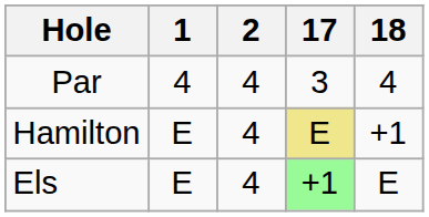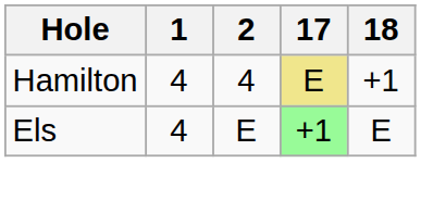- row: Par | 4 | 4 | 3 | 4
Hamilton | 1: E -> 4
Els | 1: E -> 4
Els | 2: 4 -> E
